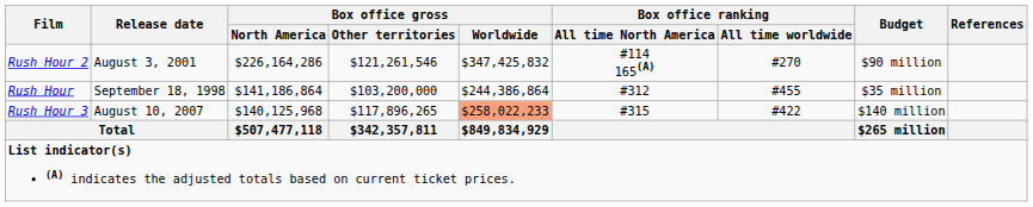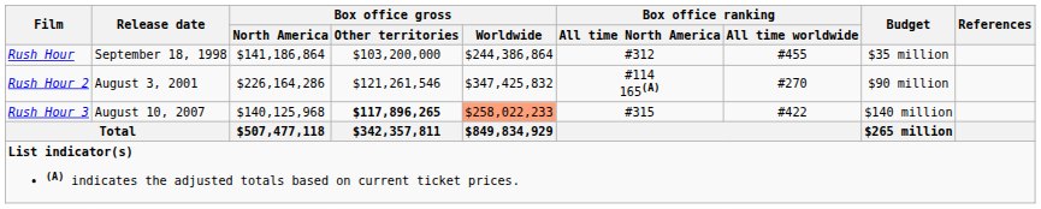rows swapped: Rush Hour <-> Rush Hour 2
Rush Hour 3 | Box office gross / Other territories: normal -> bold
